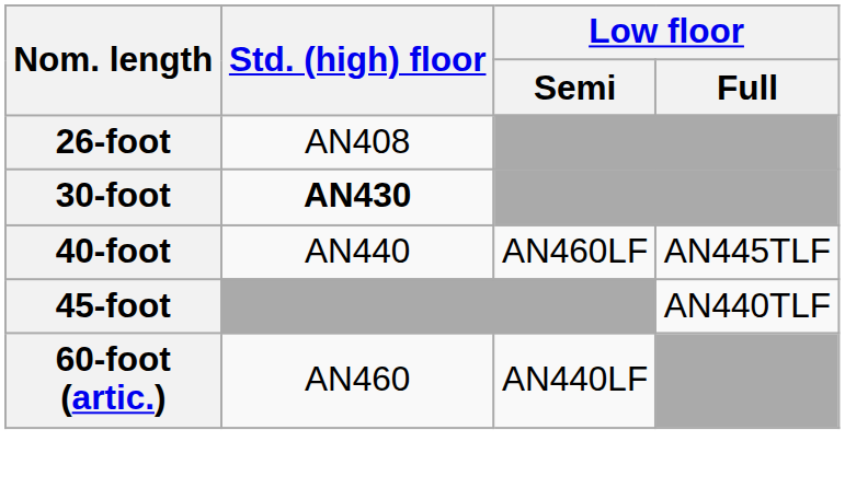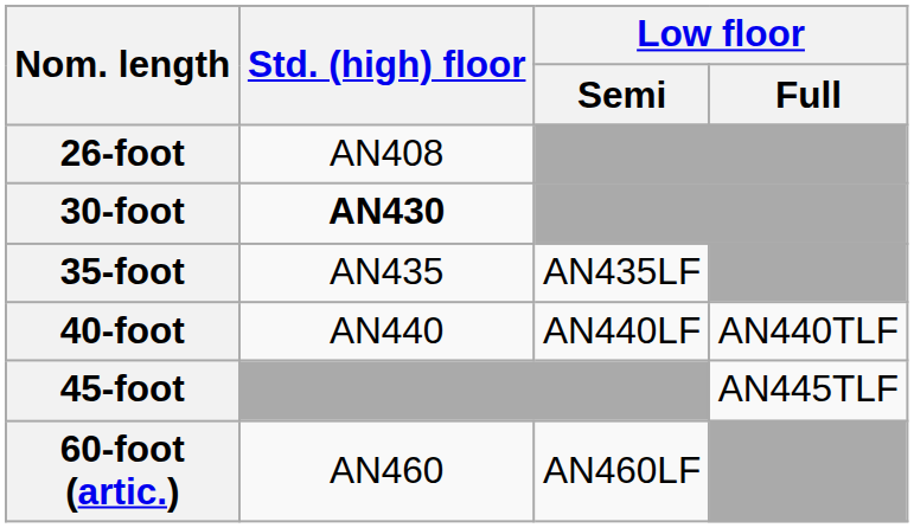+ row: 35-foot | AN435 | AN435LF
40-foot | Low floor / Semi: AN460LF -> AN440LF
40-foot | Low floor / Full: AN445TLF -> AN440TLF
45-foot | Low floor / Full: AN440TLF -> AN445TLF
60-foot (artic.) | Low floor / Semi: AN440LF -> AN460LF
